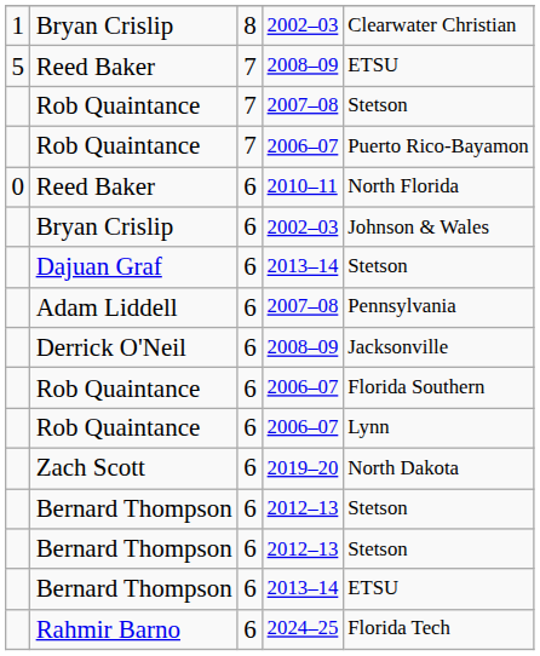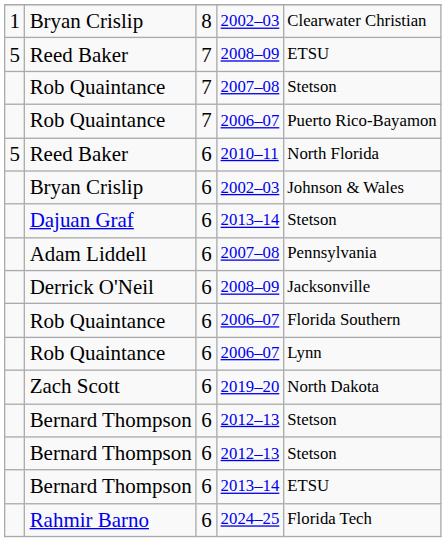Reed Baker / 2010–11 | column 1: 0 -> 5
